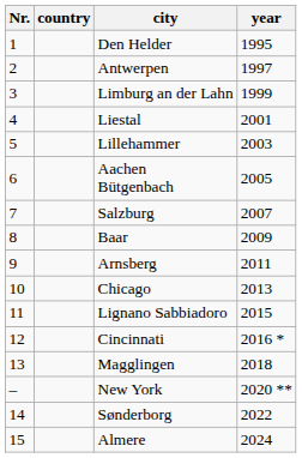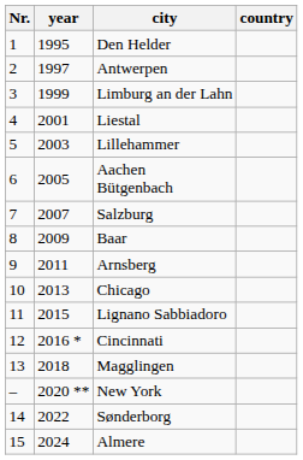columns swapped: year <-> country
